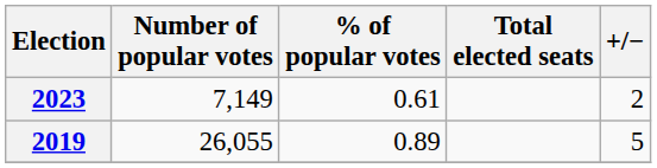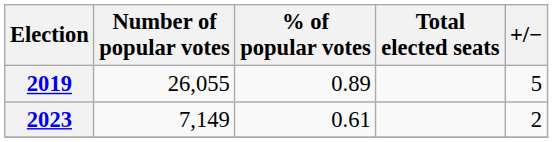rows swapped: 2019 <-> 2023
